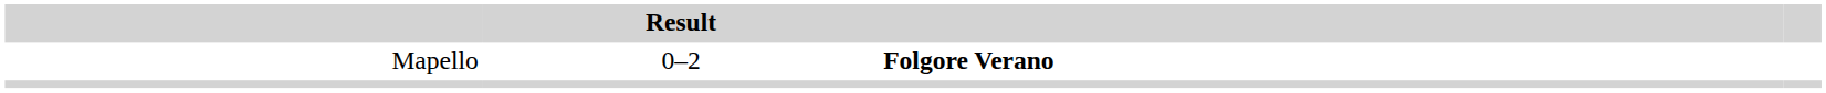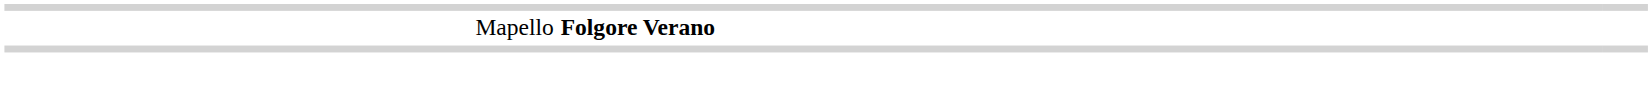- column: Result | 0–2
